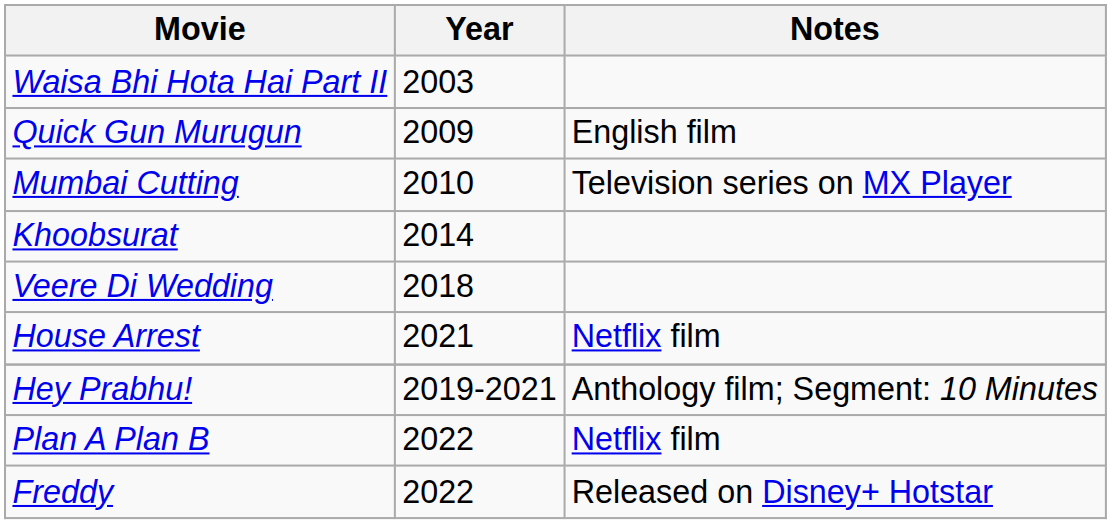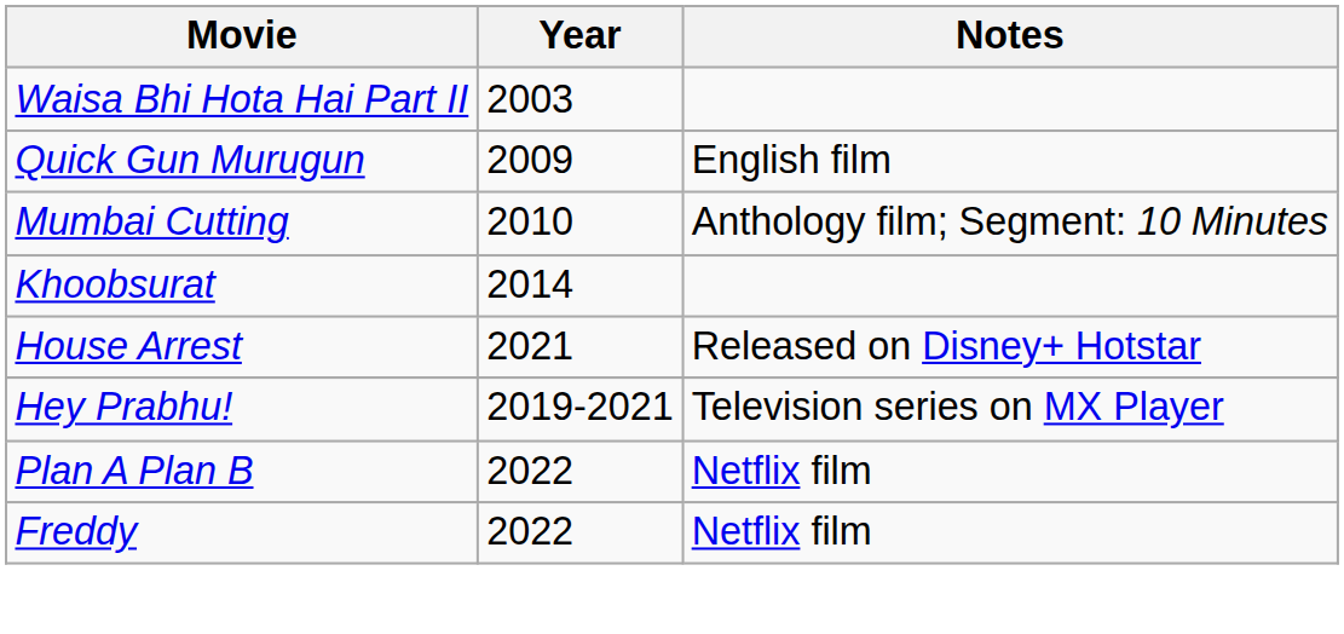Mumbai Cutting | Notes: Television series on MX Player -> Anthology film; Segment: 10 Minutes
- row: Veere Di Wedding | 2018
House Arrest | Notes: Netflix film -> Released on Disney+ Hotstar
Hey Prabhu! | Notes: Anthology film; Segment: 10 Minutes -> Television series on MX Player
Freddy | Notes: Released on Disney+ Hotstar -> Netflix film
